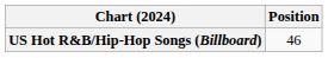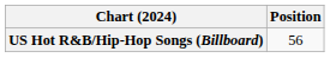US Hot R&B/Hip-Hop Songs (Billboard) | Position: 46 -> 56
